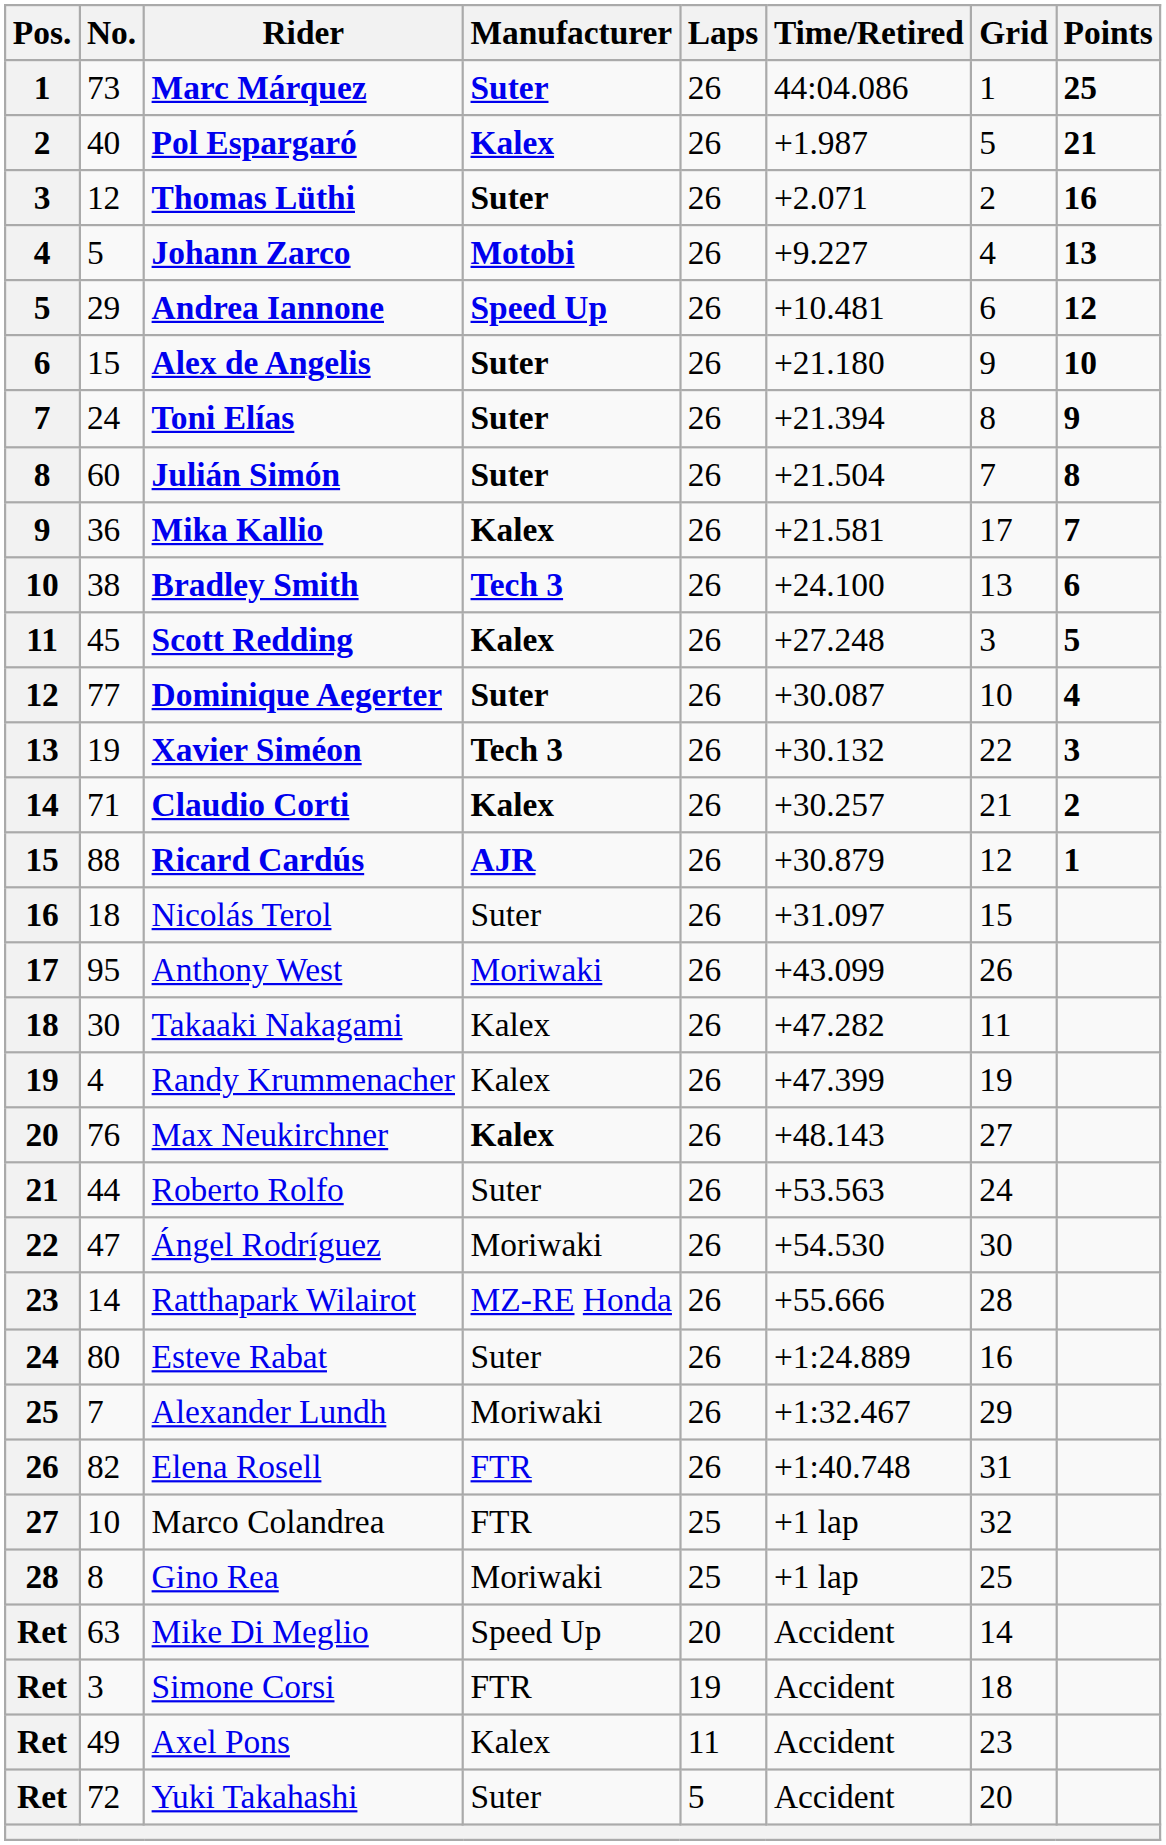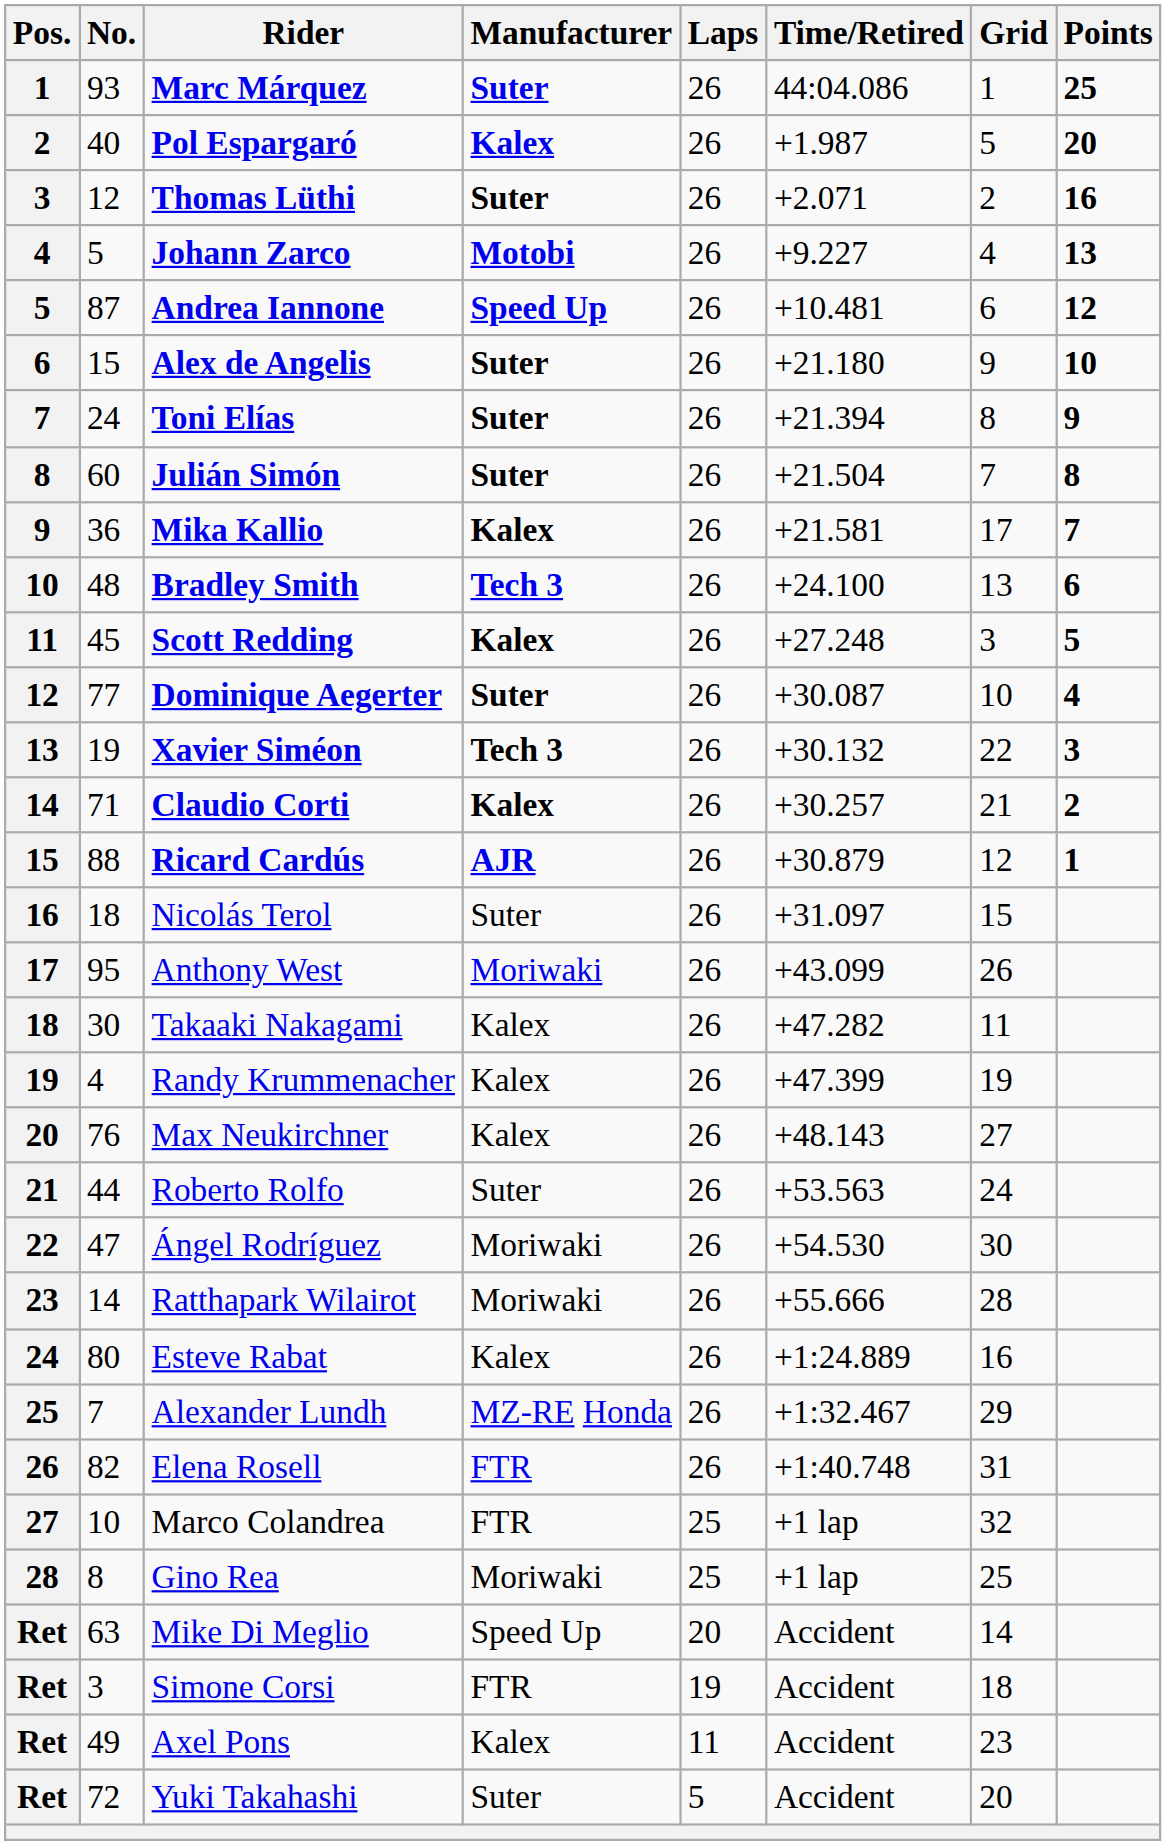Marc Márquez | No.: 73 -> 93
Pol Espargaró | Points: 21 -> 20
Andrea Iannone | No.: 29 -> 87
Bradley Smith | No.: 38 -> 48
Max Neukirchner | Manufacturer: bold -> normal
Ratthapark Wilairot | Manufacturer: MZ-RE Honda -> Moriwaki
Esteve Rabat | Manufacturer: Suter -> Kalex
Alexander Lundh | Manufacturer: Moriwaki -> MZ-RE Honda
